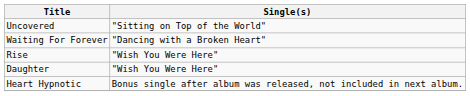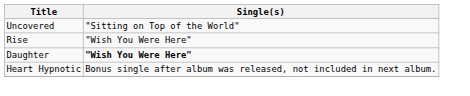- row: Waiting For Forever | "Dancing with a Broken Heart"
Daughter | Single(s): normal -> bold
